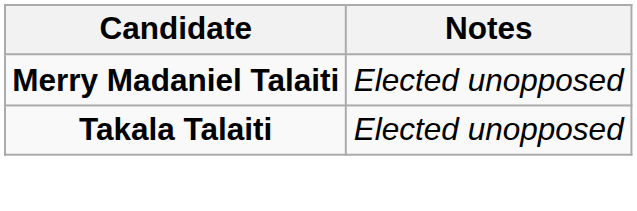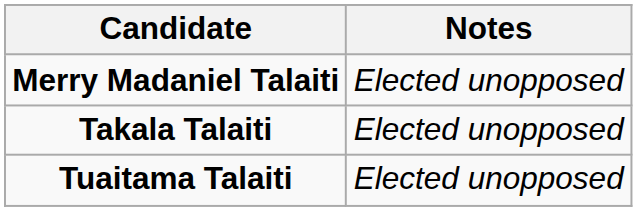+ row: Tuaitama Talaiti | Elected unopposed
